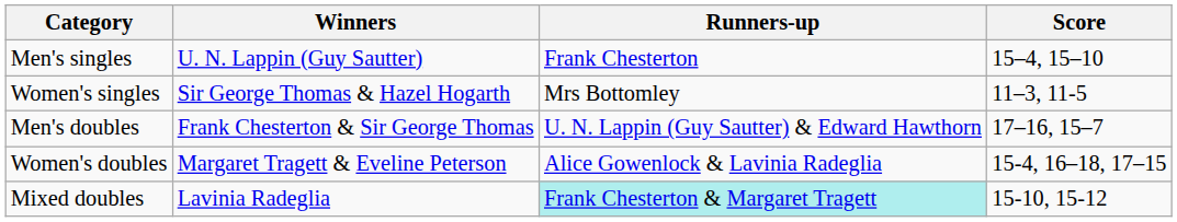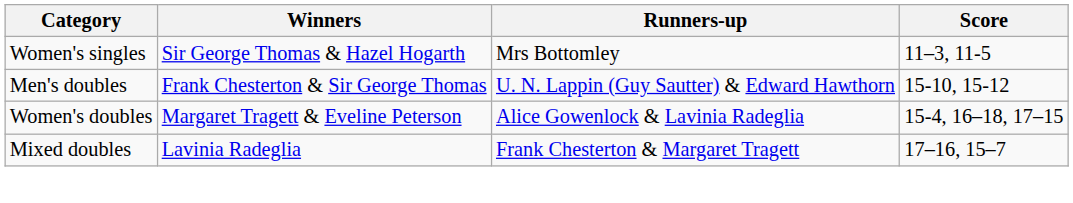- row: Men's singles | U. N. Lappin (Guy Sautter) | Frank Chesterton | 15–4, 15–10
Men's doubles | Score: 17–16, 15–7 -> 15-10, 15-12
Mixed doubles | Runners-up: paleturquoise background -> no background
Mixed doubles | Score: 15-10, 15-12 -> 17–16, 15–7
